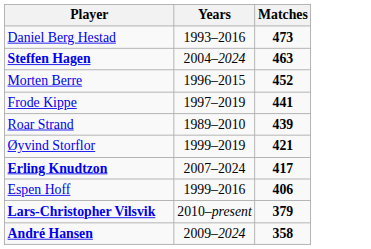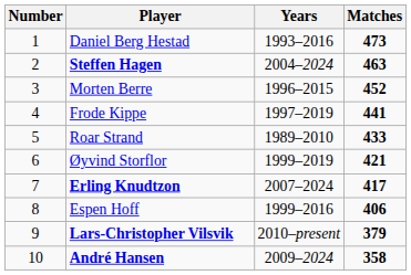+ column: Number | 1 | 2 | 3 | 4 | 5 | 6 | 7 | 8 | 9 | 10
Roar Strand | Matches: 439 -> 433
